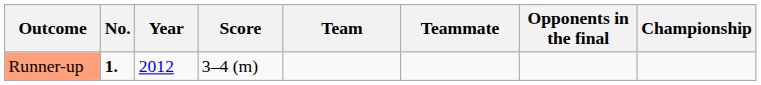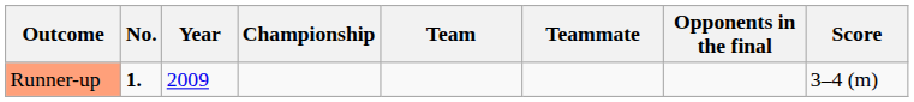columns swapped: Championship <-> Score
Runner-up | Year: 2012 -> 2009
